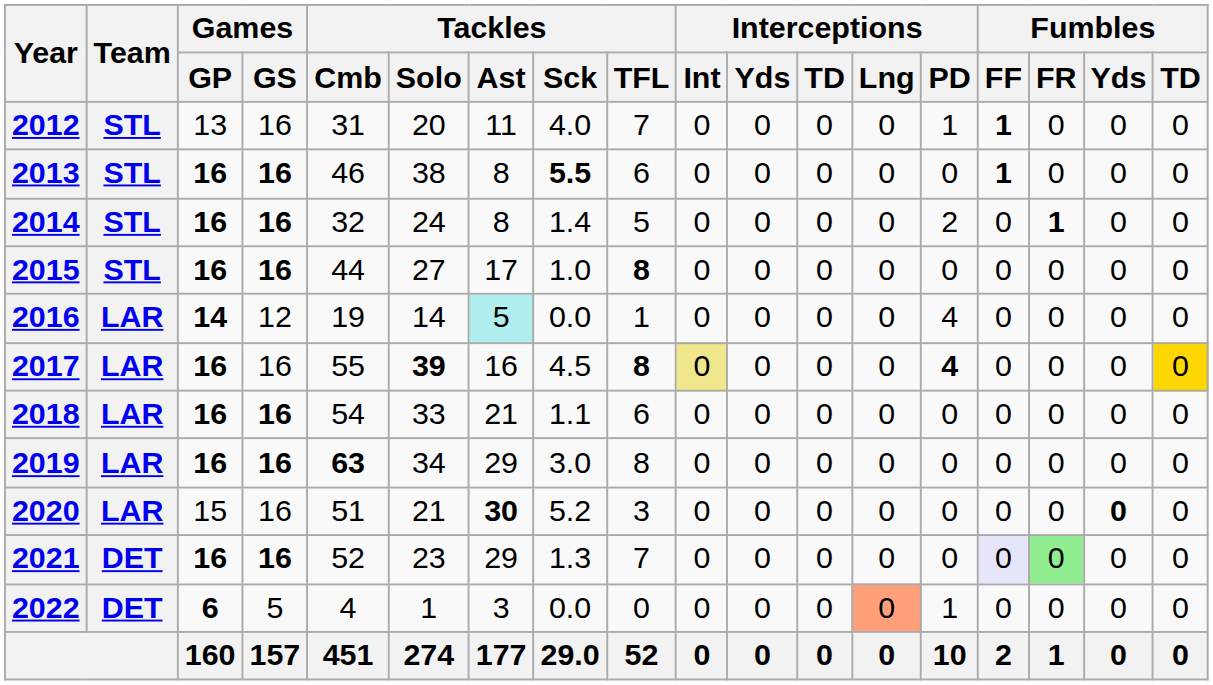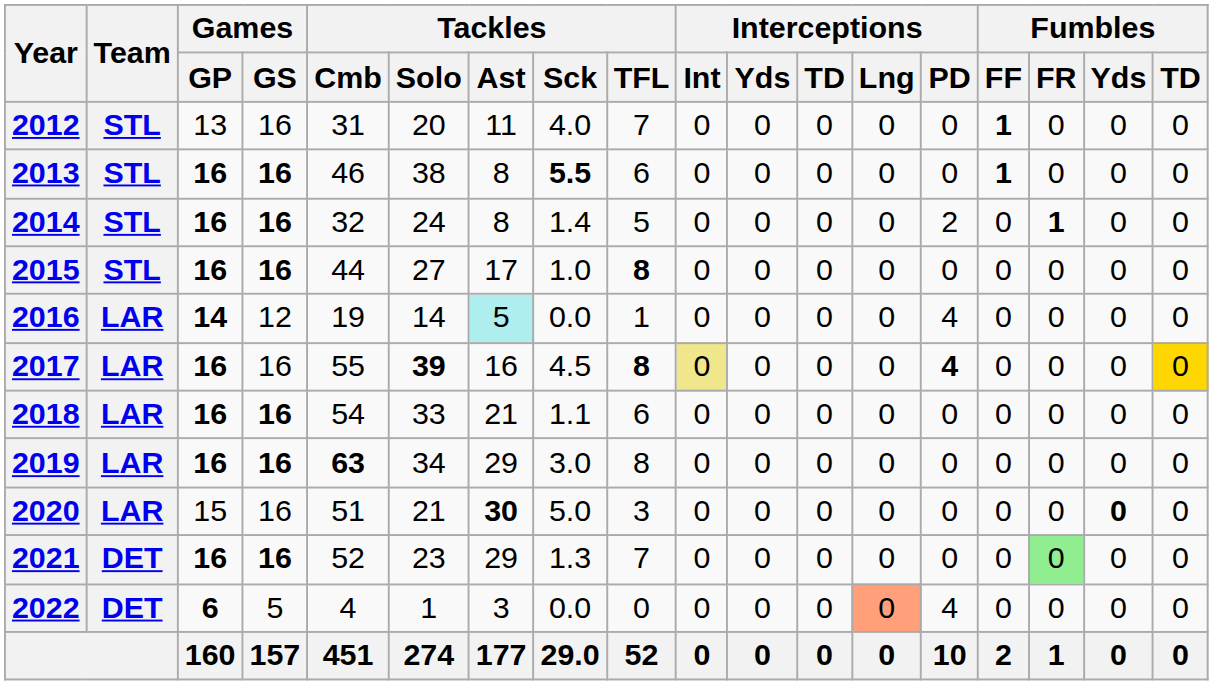2012 | Interceptions / PD: 1 -> 0
2020 | Tackles / Sck: 5.2 -> 5.0
2021 | Fumbles / FF: lavender background -> no background
2022 | Interceptions / PD: 1 -> 4
